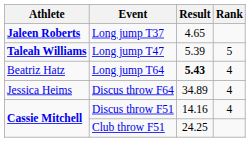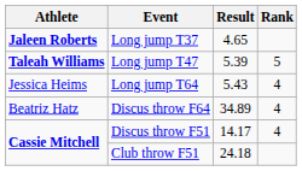Long jump T64 | Athlete: Beatriz Hatz -> Jessica Heims
Long jump T64 | Result: bold -> normal
Discus throw F64 | Athlete: Jessica Heims -> Beatriz Hatz
Discus throw F51 | Result: 14.16 -> 14.17
Club throw F51 | Result: 24.25 -> 24.18
